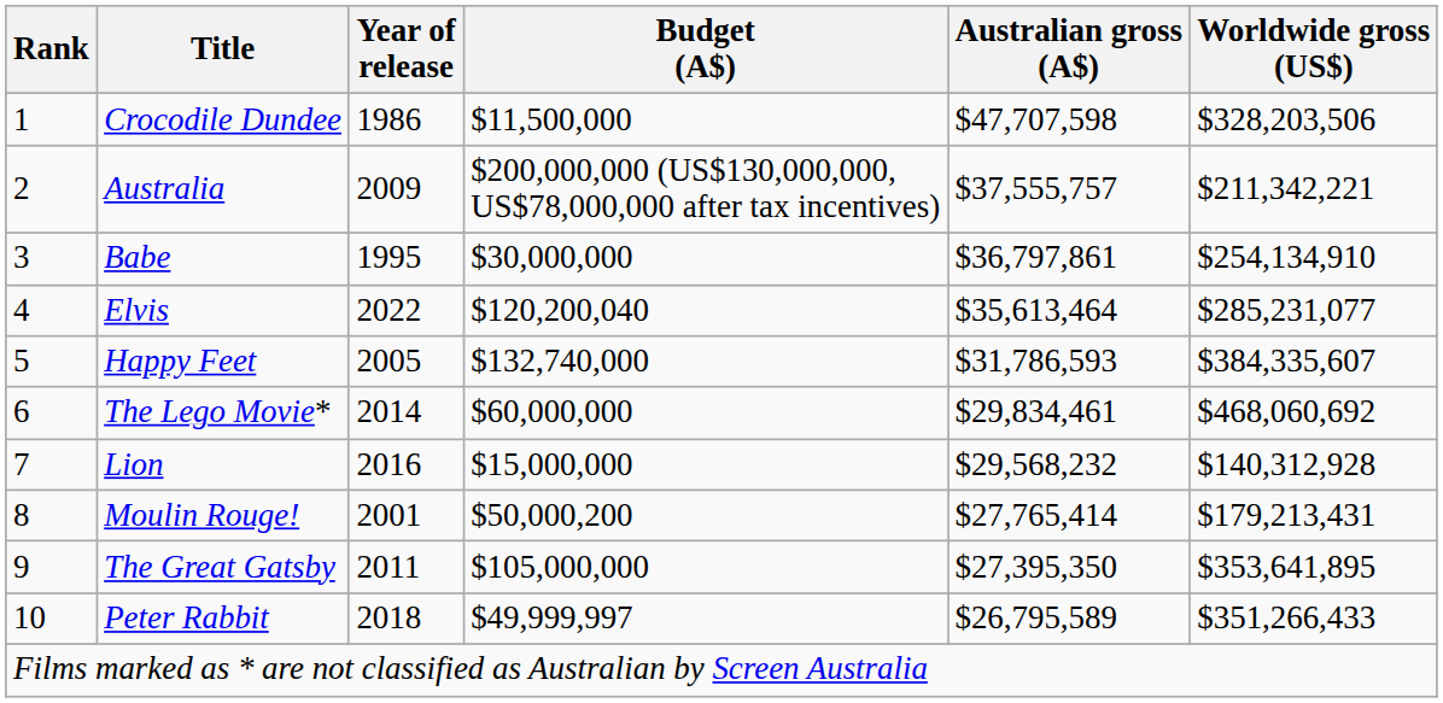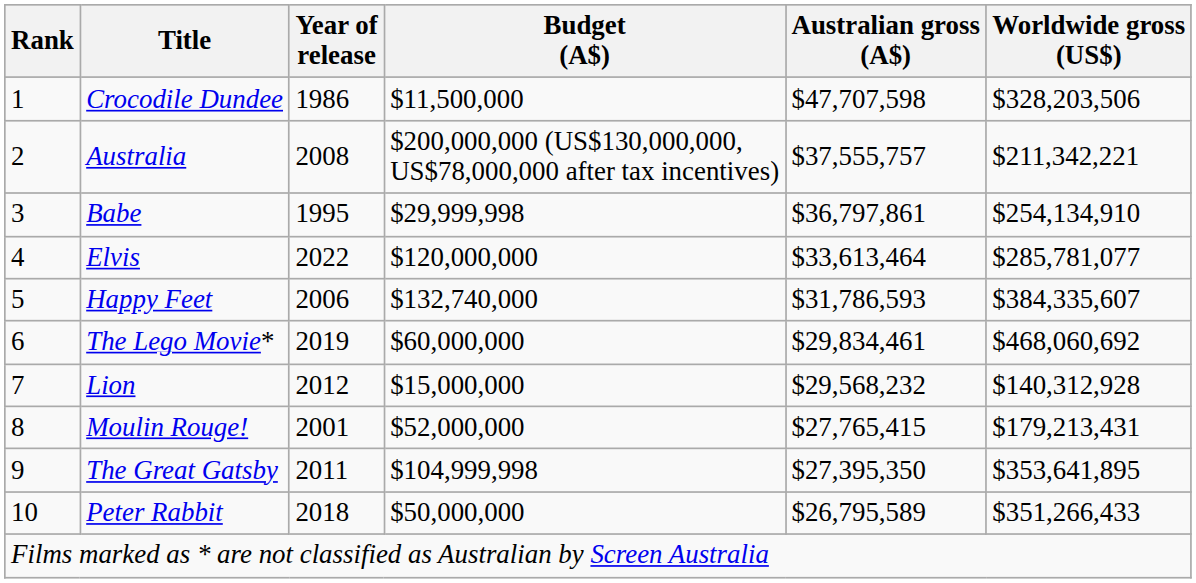Australia | Year of release: 2009 -> 2008
Babe | Budget (A$): $30,000,000 -> $29,999,998
Elvis | Budget (A$): $120,200,040 -> $120,000,000
Elvis | Australian gross (A$): $35,613,464 -> $33,613,464
Elvis | Worldwide gross (US$): $285,231,077 -> $285,781,077
Happy Feet | Year of release: 2005 -> 2006
The Lego Movie* | Year of release: 2014 -> 2019
Lion | Year of release: 2016 -> 2012
Moulin Rouge! | Budget (A$): $50,000,200 -> $52,000,000
Moulin Rouge! | Australian gross (A$): $27,765,414 -> $27,765,415
The Great Gatsby | Budget (A$): $105,000,000 -> $104,999,998
Peter Rabbit | Budget (A$): $49,999,997 -> $50,000,000
